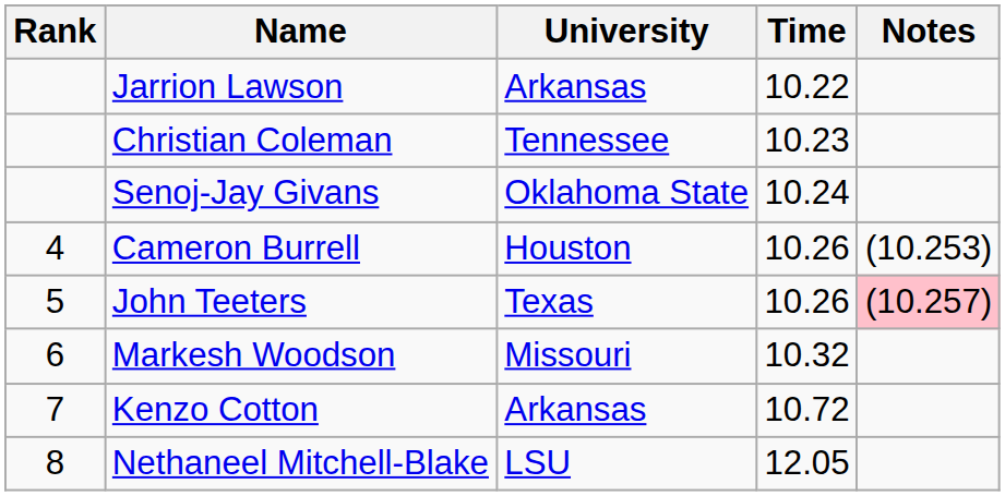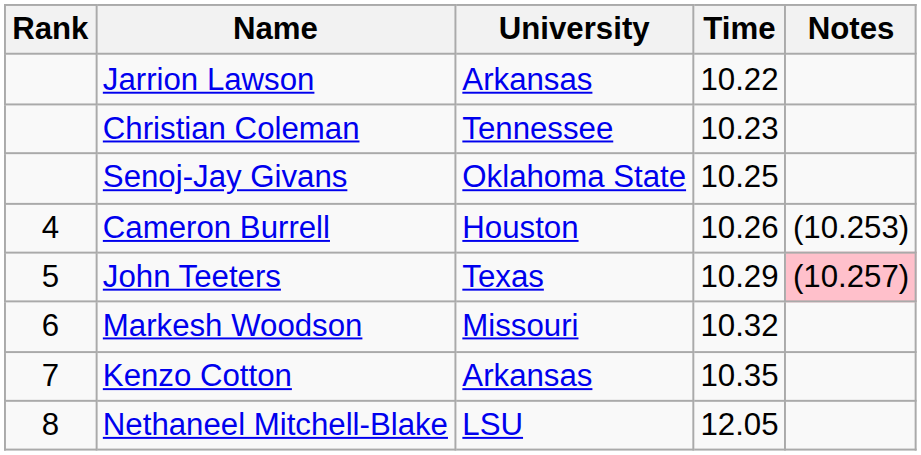Senoj-Jay Givans | Time: 10.24 -> 10.25
John Teeters | Time: 10.26 -> 10.29
Kenzo Cotton | Time: 10.72 -> 10.35
